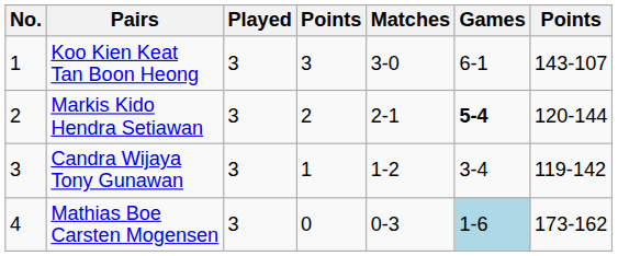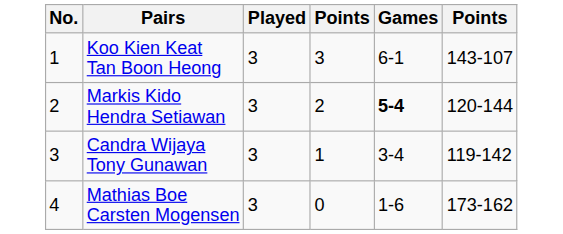- column: Matches | 3-0 | 2-1 | 1-2 | 0-3
Mathias Boe Carsten Mogensen | Games: lightblue background -> no background
